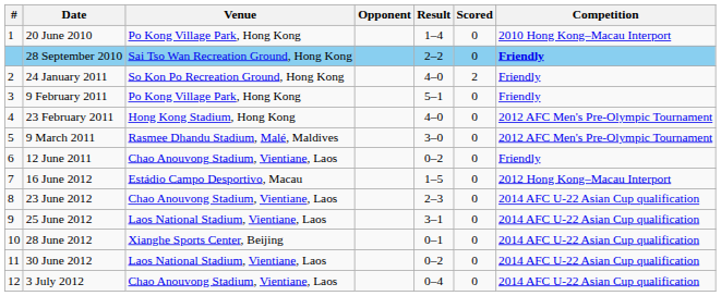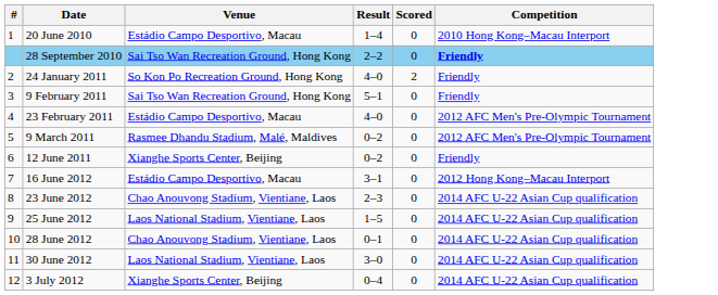- column: Opponent
20 June 2010 | Venue: Po Kong Village Park, Hong Kong -> Estádio Campo Desportivo, Macau
9 February 2011 | Venue: Po Kong Village Park, Hong Kong -> Sai Tso Wan Recreation Ground, Hong Kong
23 February 2011 | Venue: Hong Kong Stadium, Hong Kong -> Estádio Campo Desportivo, Macau
9 March 2011 | Result: 3–0 -> 0–2
12 June 2011 | Venue: Chao Anouvong Stadium, Vientiane, Laos -> Xianghe Sports Center, Beijing
16 June 2012 | Result: 1–5 -> 3–1
25 June 2012 | Result: 3–1 -> 1–5
28 June 2012 | Venue: Xianghe Sports Center, Beijing -> Chao Anouvong Stadium, Vientiane, Laos
30 June 2012 | Result: 0–2 -> 3–0
3 July 2012 | Venue: Chao Anouvong Stadium, Vientiane, Laos -> Xianghe Sports Center, Beijing
